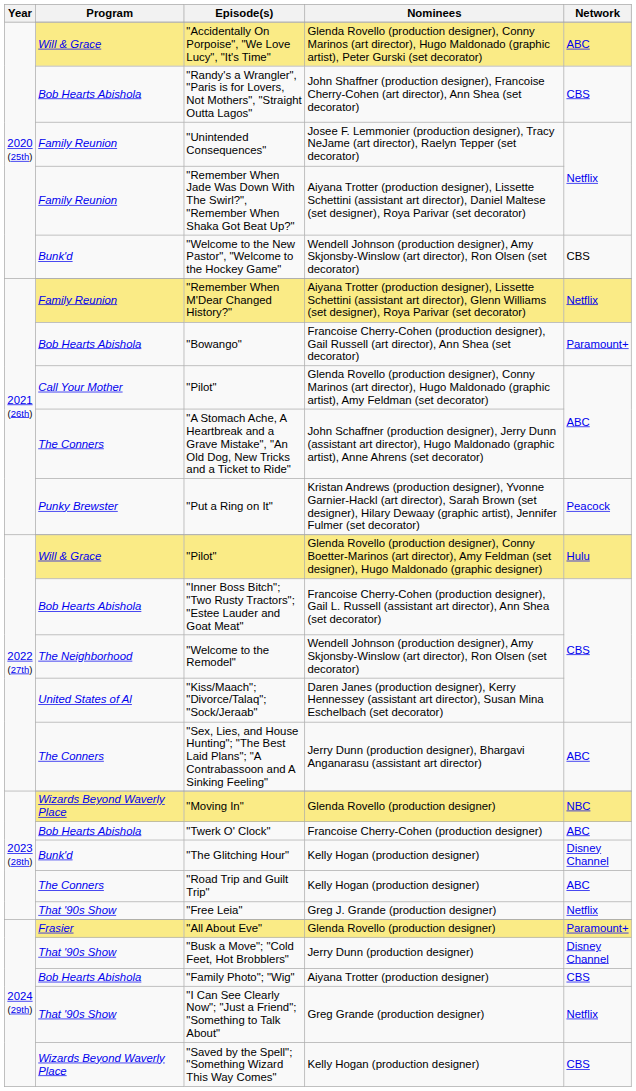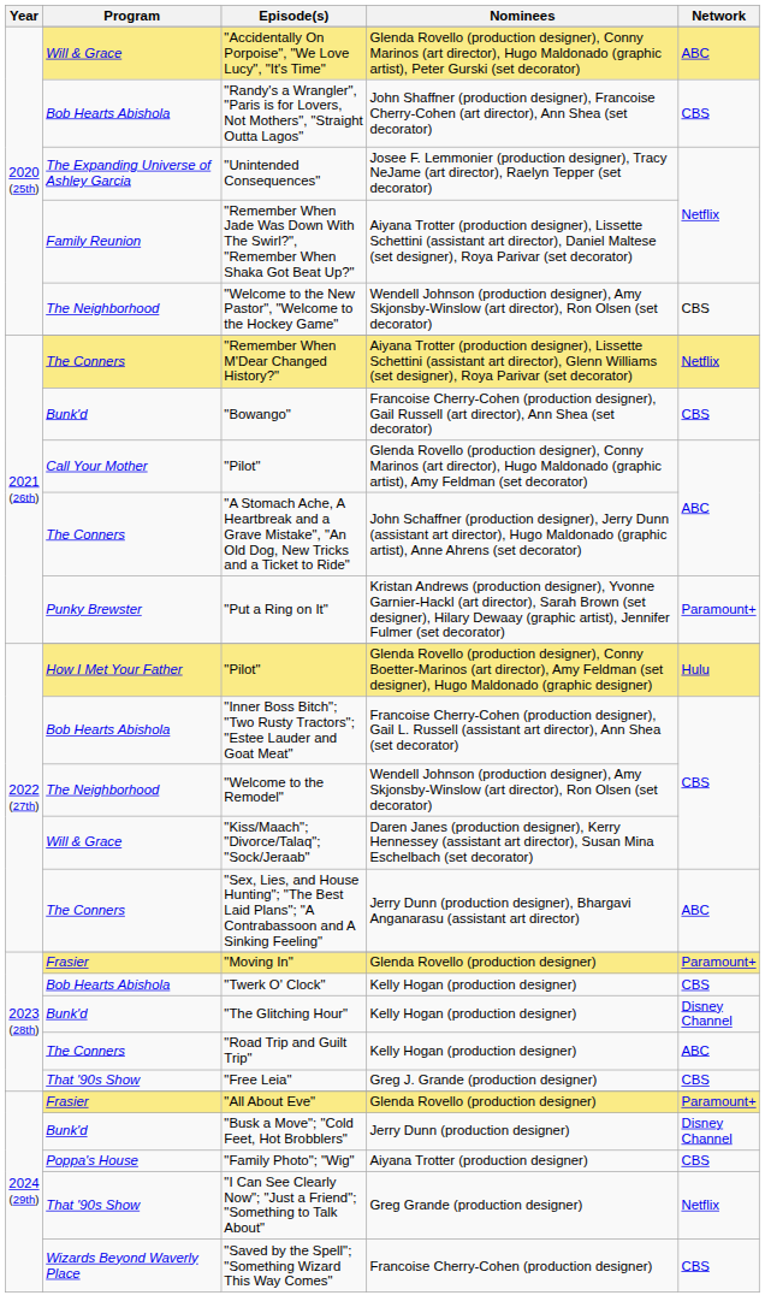"Unintended Consequences" | Program: Family Reunion -> The Expanding Universe of Ashley Garcia
"Welcome to the New Pastor", "Welcome to the Hockey Game" | Program: Bunk'd -> The Neighborhood
"Remember When M'Dear Changed History?" | Program: Family Reunion -> The Conners
"Bowango" | Program: Bob Hearts Abishola -> Bunk'd
"Bowango" | Network: Paramount+ -> CBS
"Put a Ring on It" | Network: Peacock -> Paramount+
2022 (27th) / "Pilot" | Program: Will & Grace -> How I Met Your Father
"Kiss/Maach"; "Divorce/Talaq"; "Sock/Jeraab" | Program: United States of Al -> Will & Grace
"Moving In" | Program: Wizards Beyond Waverly Place -> Frasier
"Moving In" | Network: NBC -> Paramount+
"Twerk O' Clock" | Nominees: Francoise Cherry-Cohen (production designer) -> Kelly Hogan (production designer)
"Twerk O' Clock" | Network: ABC -> CBS
"Free Leia" | Network: Netflix -> CBS
"Busk a Move"; "Cold Feet, Hot Brobblers" | Program: That '90s Show -> Bunk'd
"Family Photo"; "Wig" | Program: Bob Hearts Abishola -> Poppa's House
"Saved by the Spell"; "Something Wizard This Way Comes" | Nominees: Kelly Hogan (production designer) -> Francoise Cherry-Cohen (production designer)
